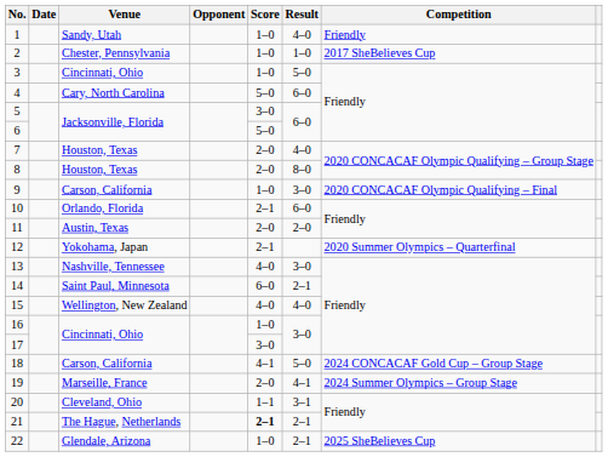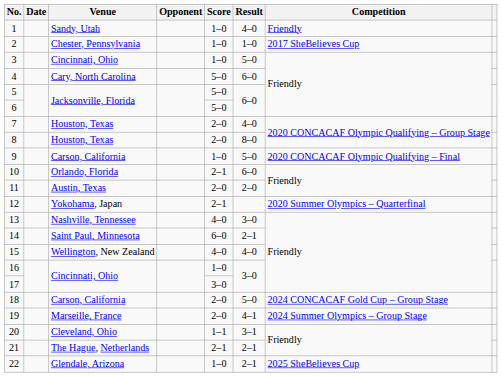5 | Score: 3–0 -> 5–0
9 | Result: 3–0 -> 5–0
18 | Score: 4–1 -> 2–0
21 | Score: bold -> normal
